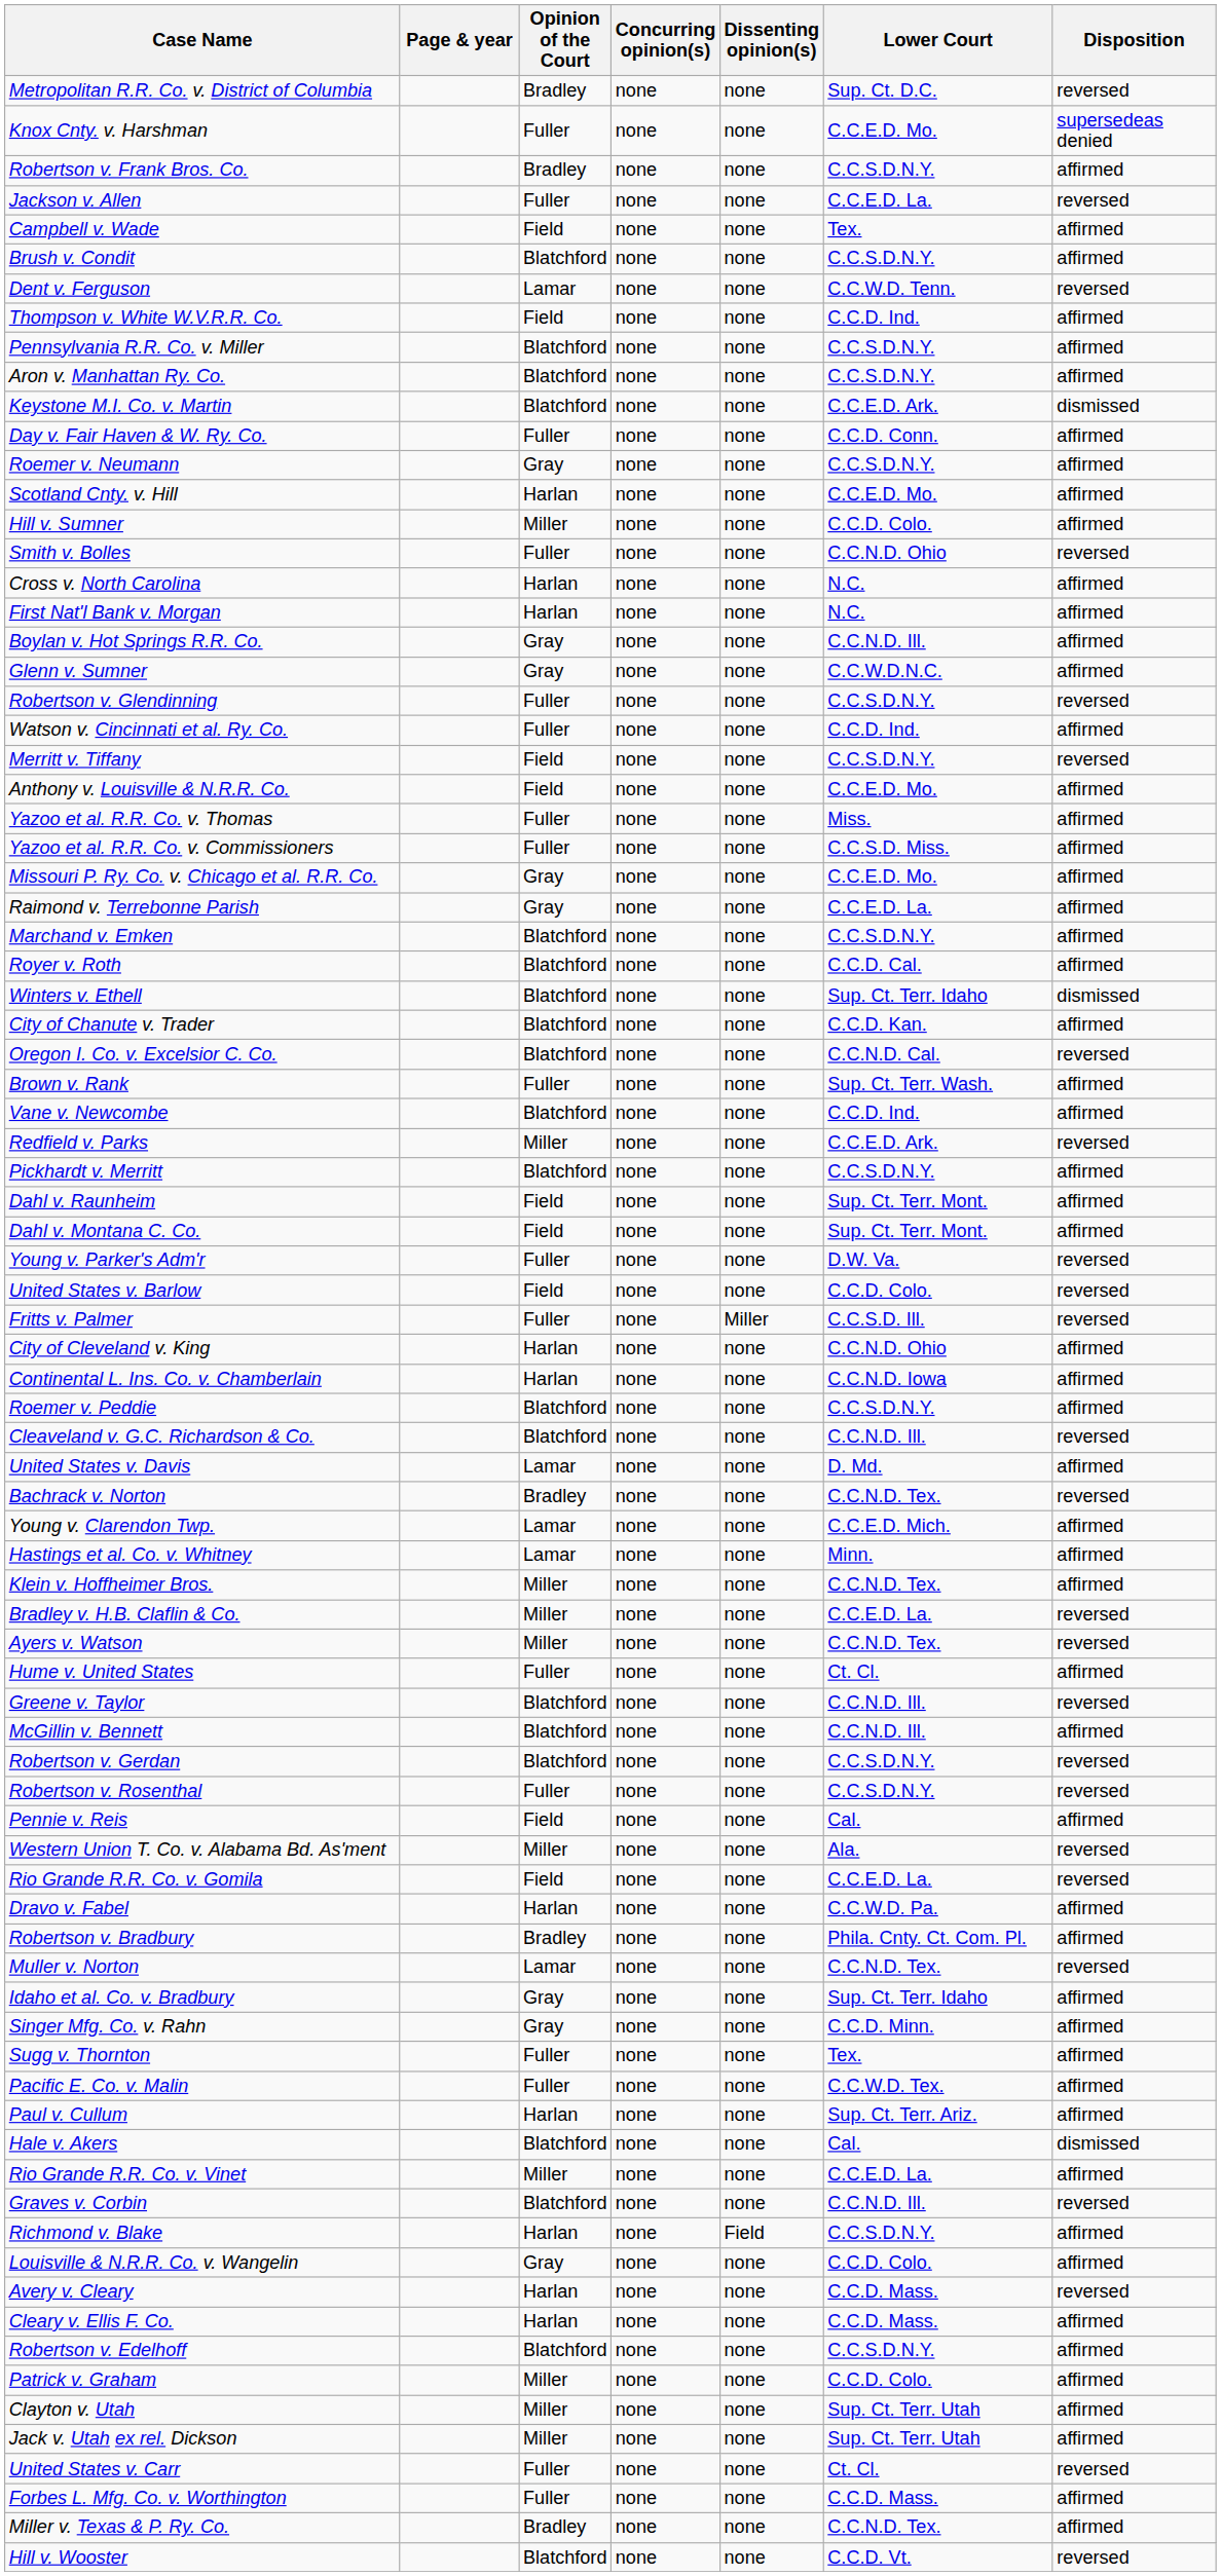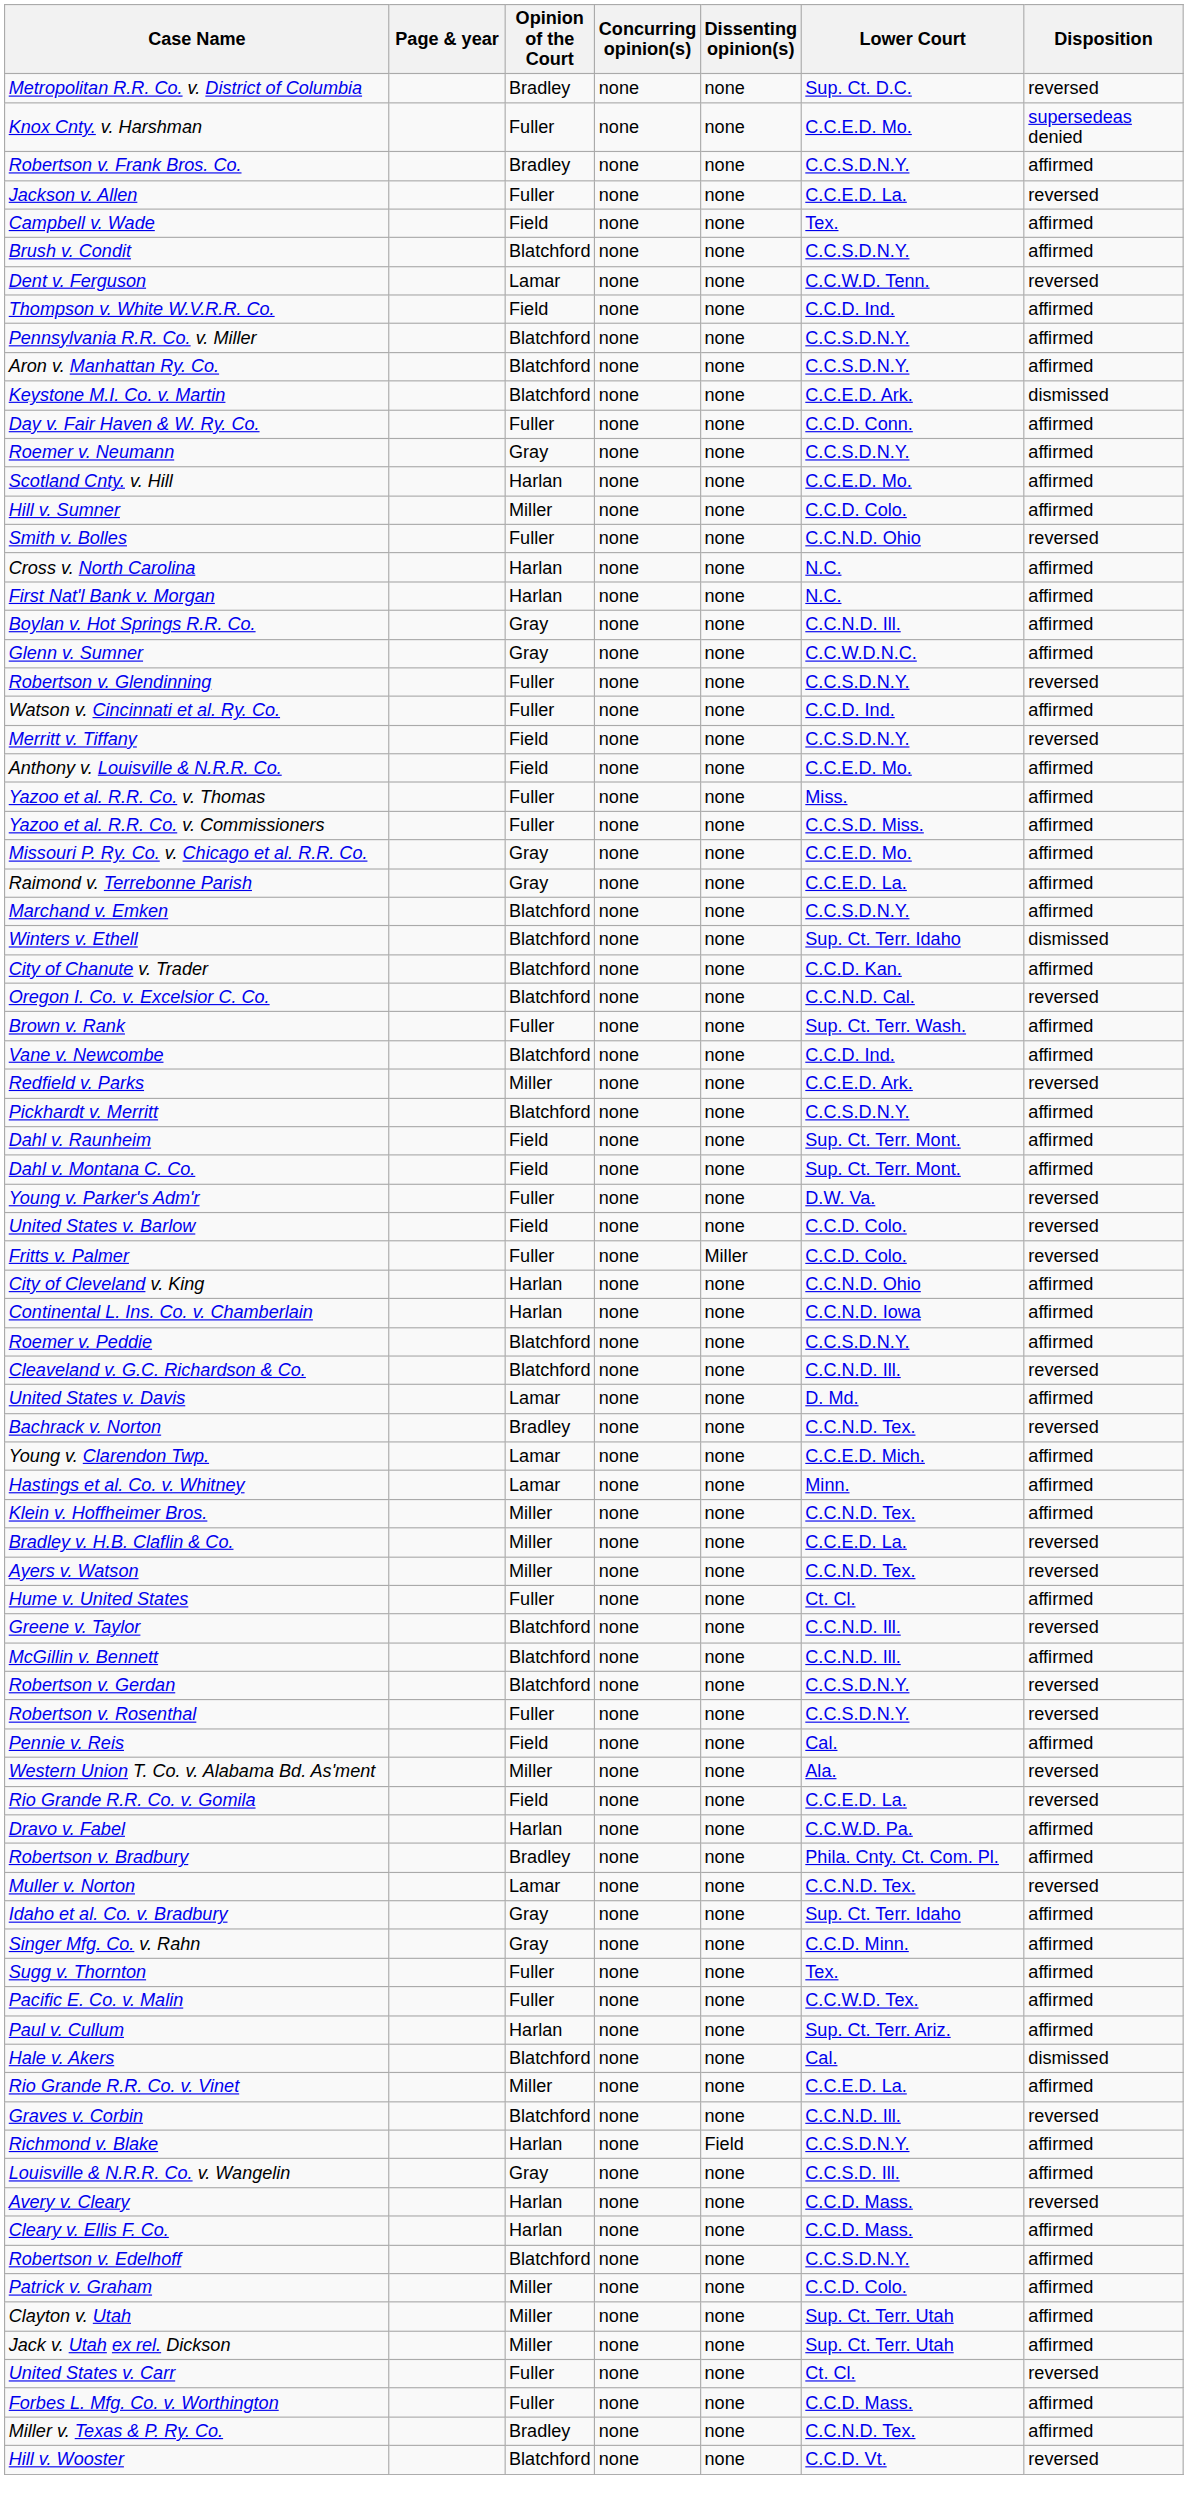- row: Royer v. Roth | Blatchford | none | none | C.C.D. Cal. | affirmed
Fritts v. Palmer | Lower Court: C.C.S.D. Ill. -> C.C.D. Colo.
Louisville & N.R.R. Co. v. Wangelin | Lower Court: C.C.D. Colo. -> C.C.S.D. Ill.
